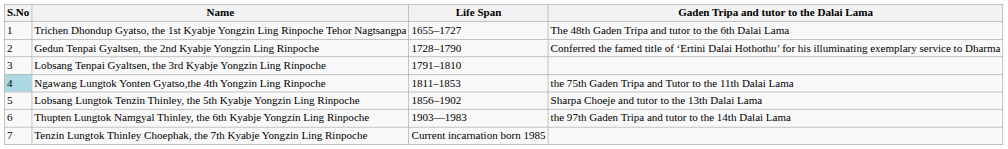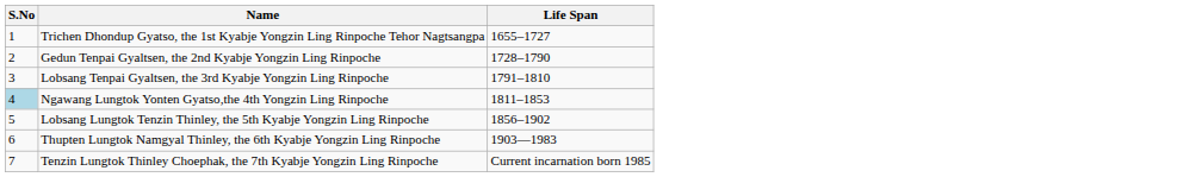- column: Gaden Tripa and tutor to the Dalai Lama | The 48th Gaden Tripa and tutor to the 6th Dalai Lama | Conferred the famed title of ‘Ertini Dalai Hothothu’ for his illuminating exemplary service to Dharma | the 75th Gaden Tripa and Tutor to the 11th Dalai Lama | Sharpa Choeje and tutor to the 13th Dalai Lama | the 97th Gaden Tripa and tutor to the 14th Dalai Lama
